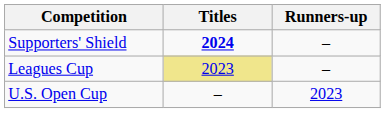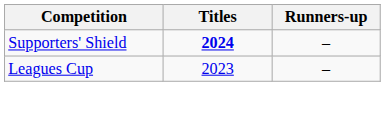Leagues Cup | Titles: khaki background -> no background
- row: U.S. Open Cup | – | 2023
